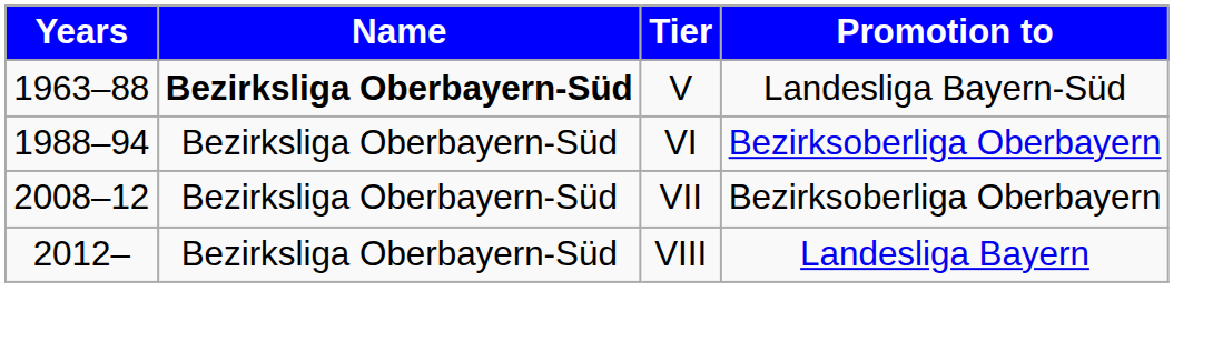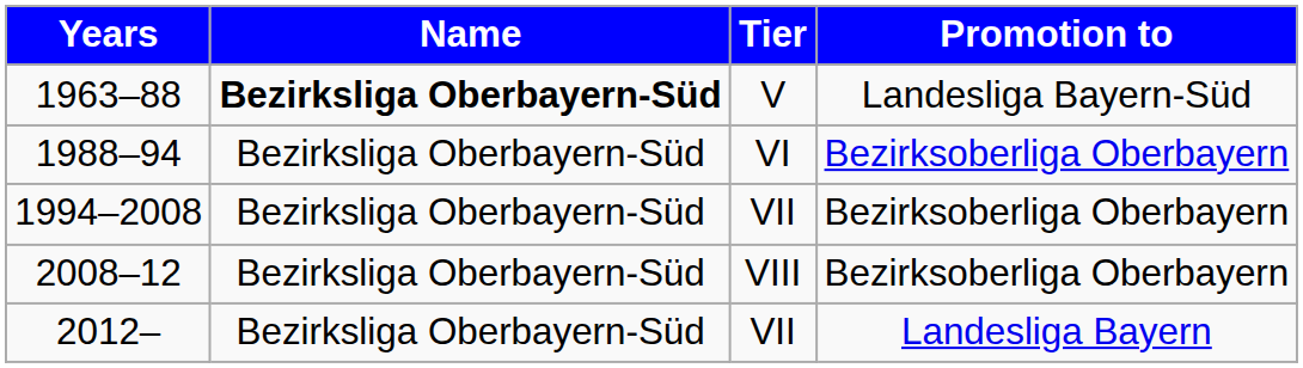+ row: 1994–2008 | Bezirksliga Oberbayern-Süd | VII | Bezirksoberliga Oberbayern
2008–12 | Tier: VII -> VIII
2012– | Tier: VIII -> VII
